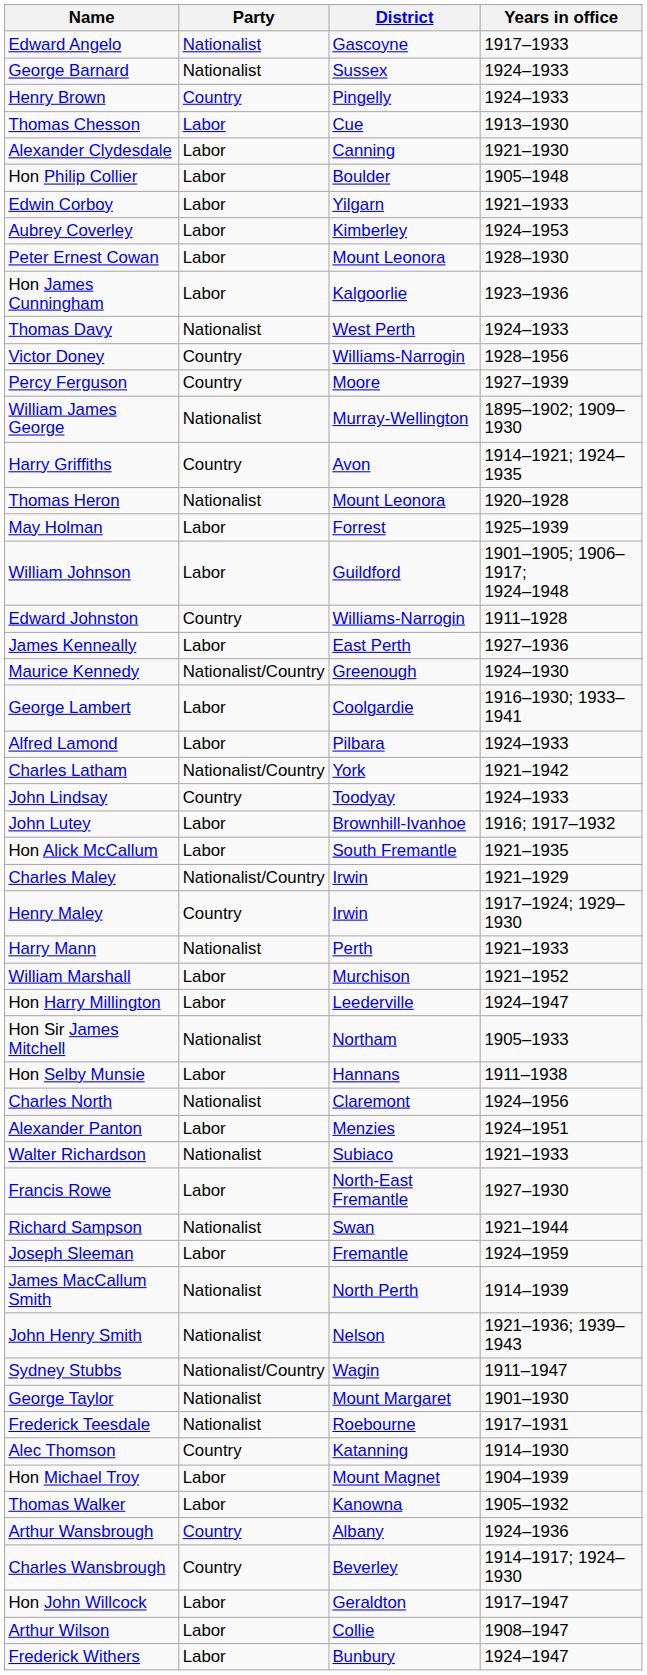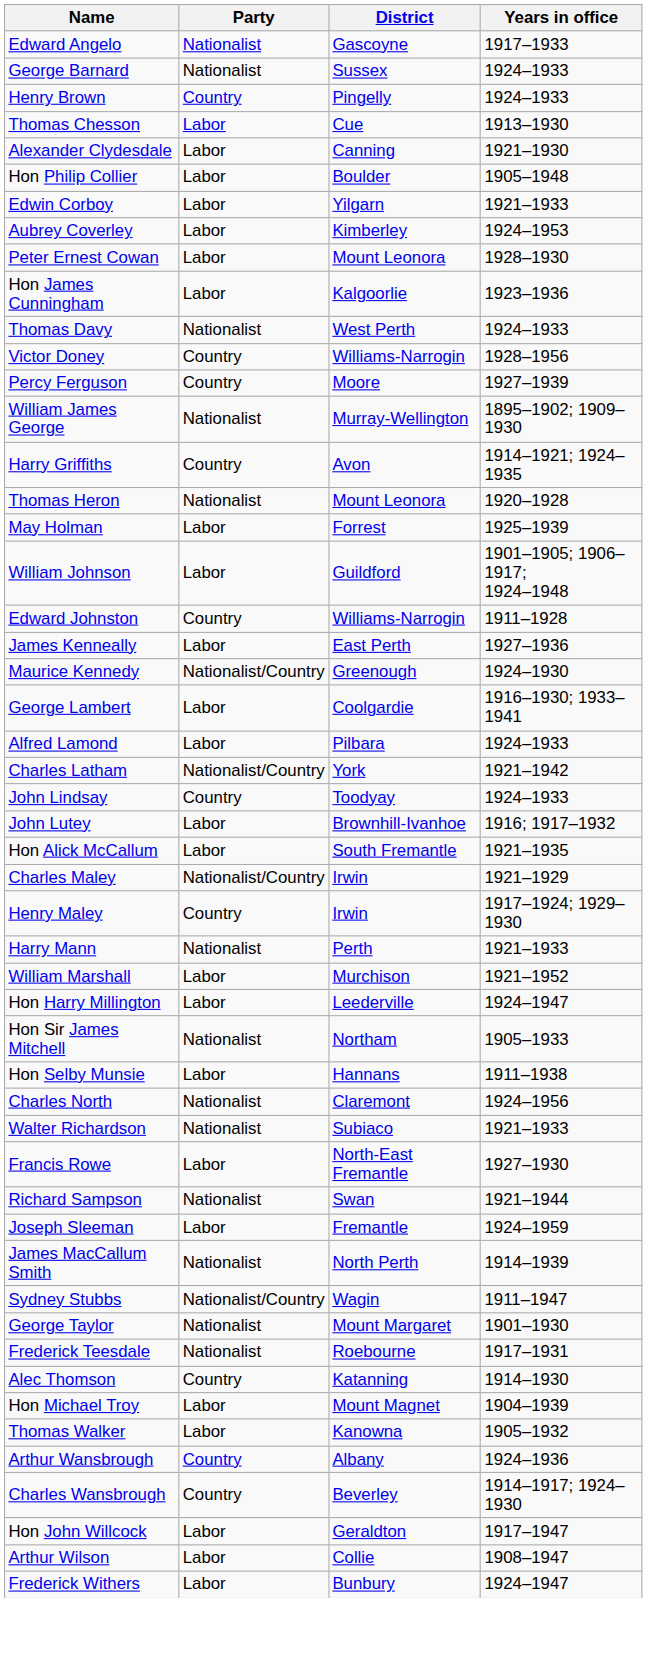- row: Alexander Panton | Labor | Menzies | 1924–1951
- row: John Henry Smith | Nationalist | Nelson | 1921–1936; 1939–1943
